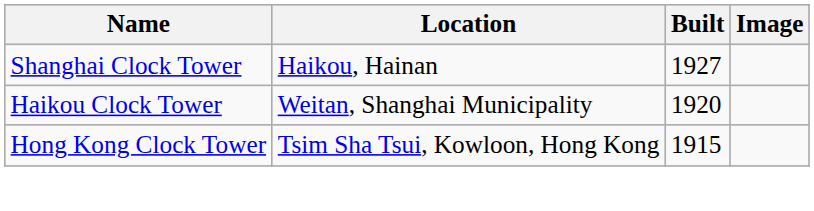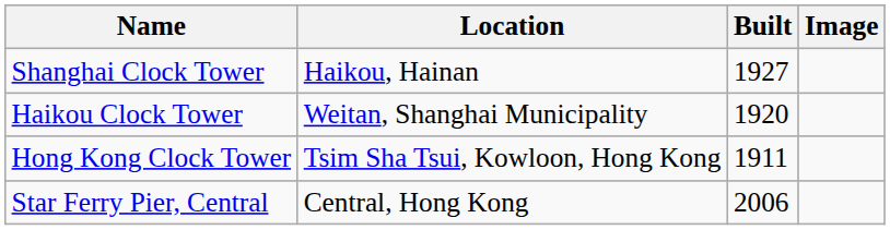Hong Kong Clock Tower | Built: 1915 -> 1911
+ row: Star Ferry Pier, Central | Central, Hong Kong | 2006
